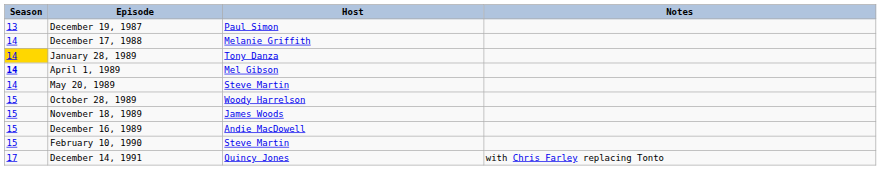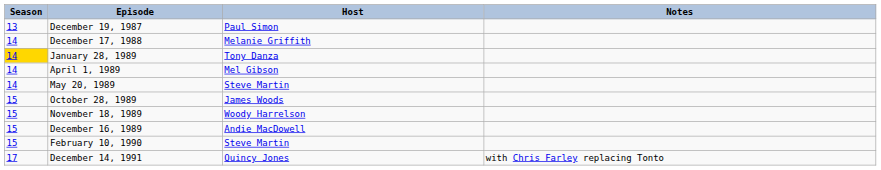April 1, 1989 | Season: bold -> normal
October 28, 1989 | Host: Woody Harrelson -> James Woods
November 18, 1989 | Host: James Woods -> Woody Harrelson
